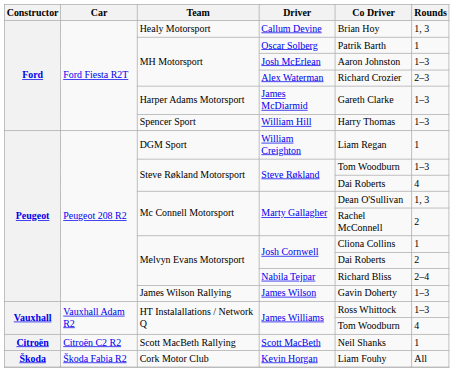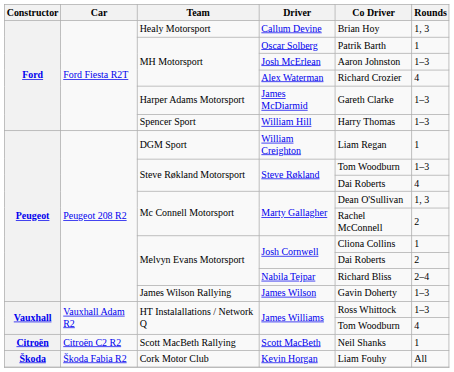Alex Waterman | Rounds: 2–3 -> 4
